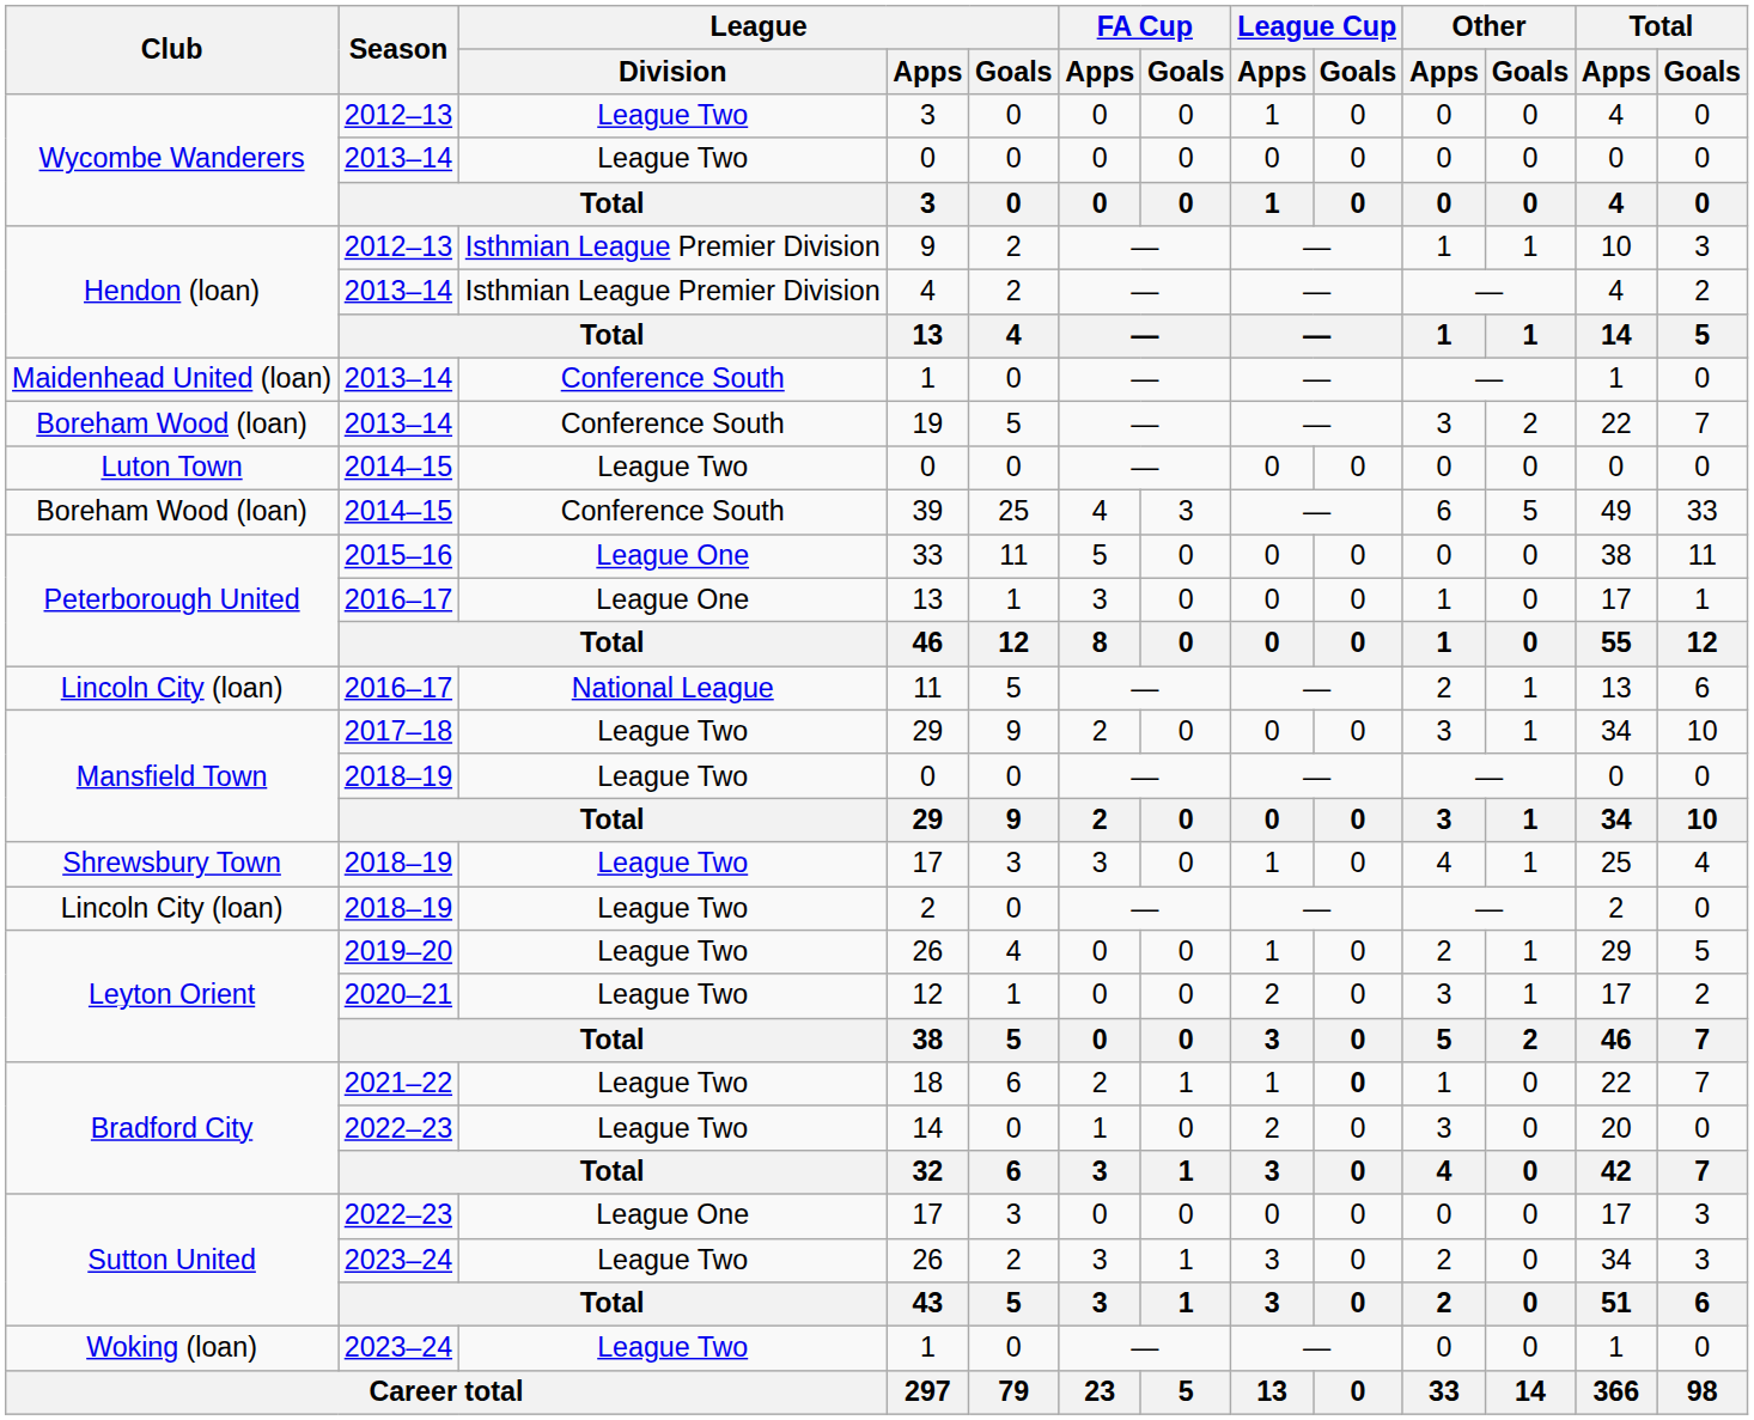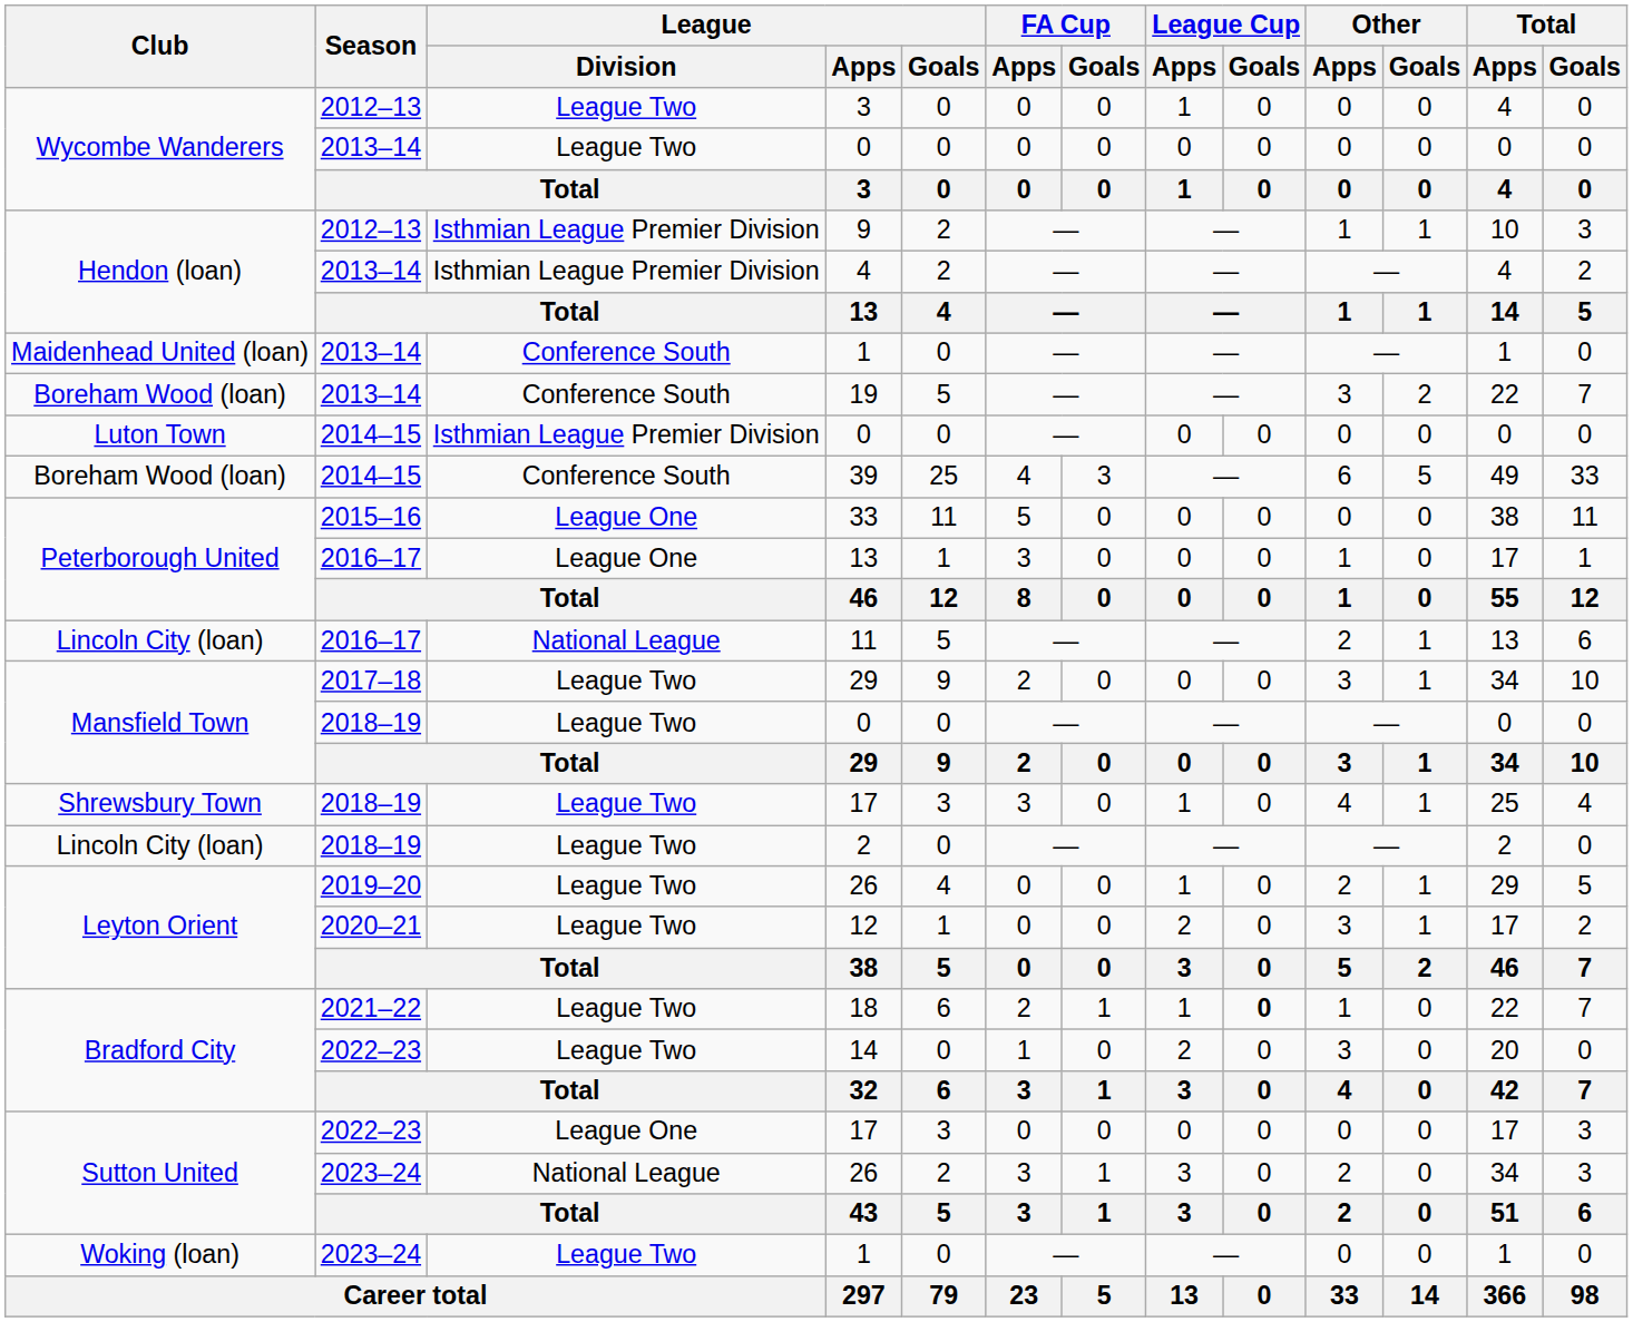Luton Town / 0 | League / Division: League Two -> Isthmian League Premier Division
Sutton United / 26 | League / Division: League Two -> National League
